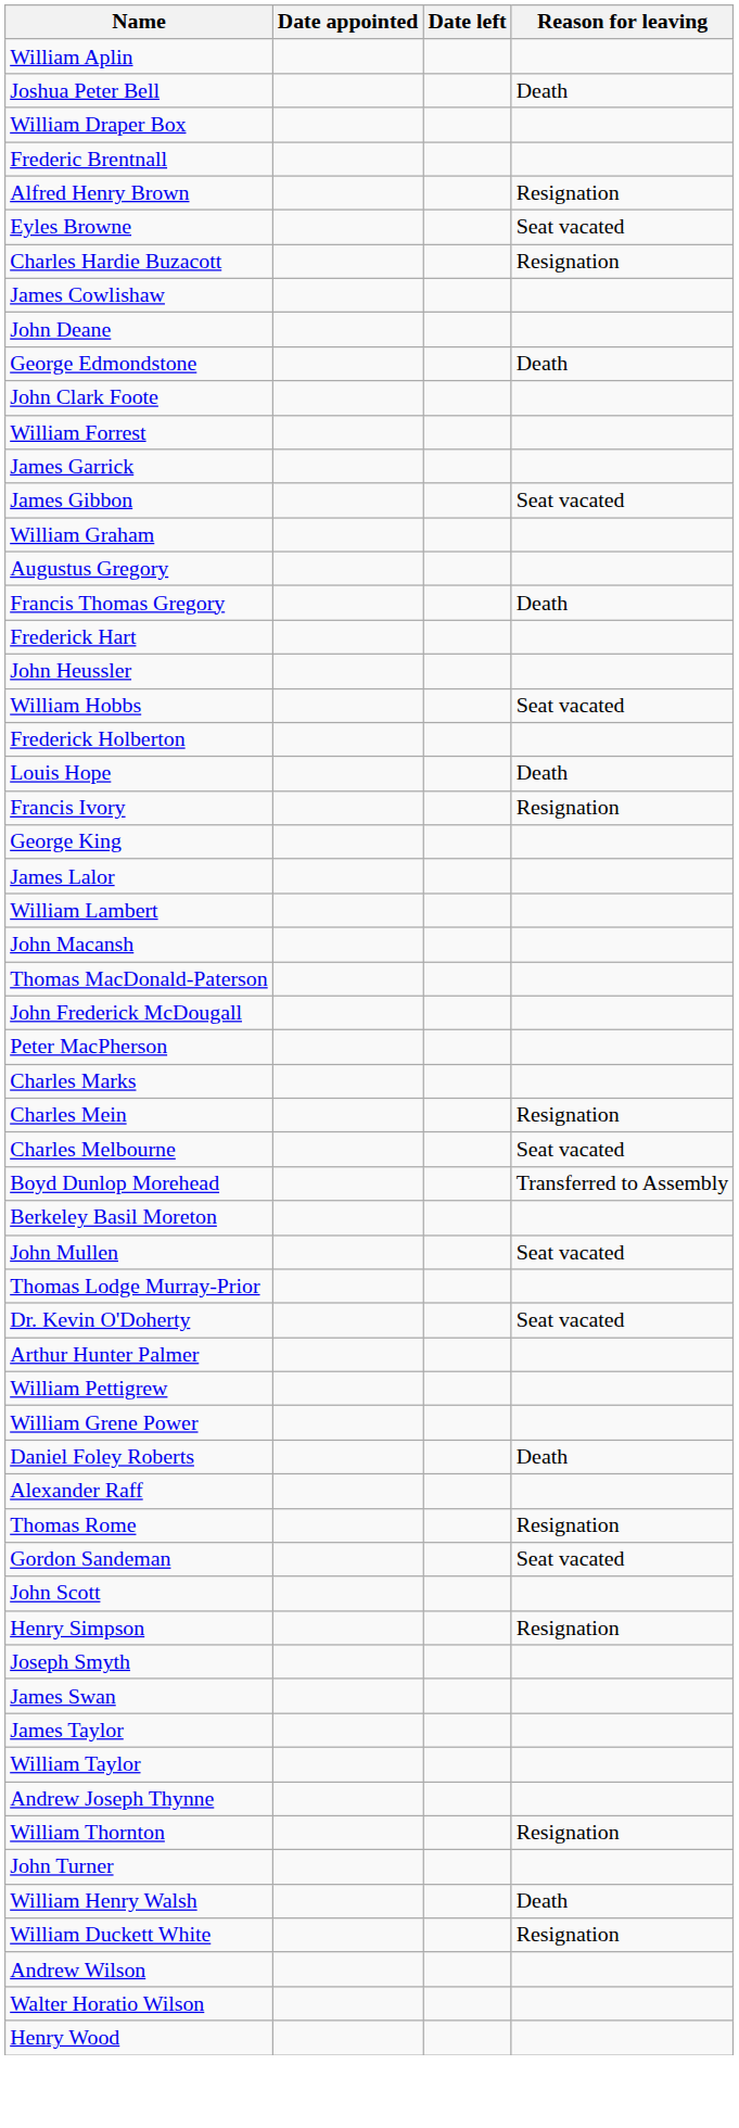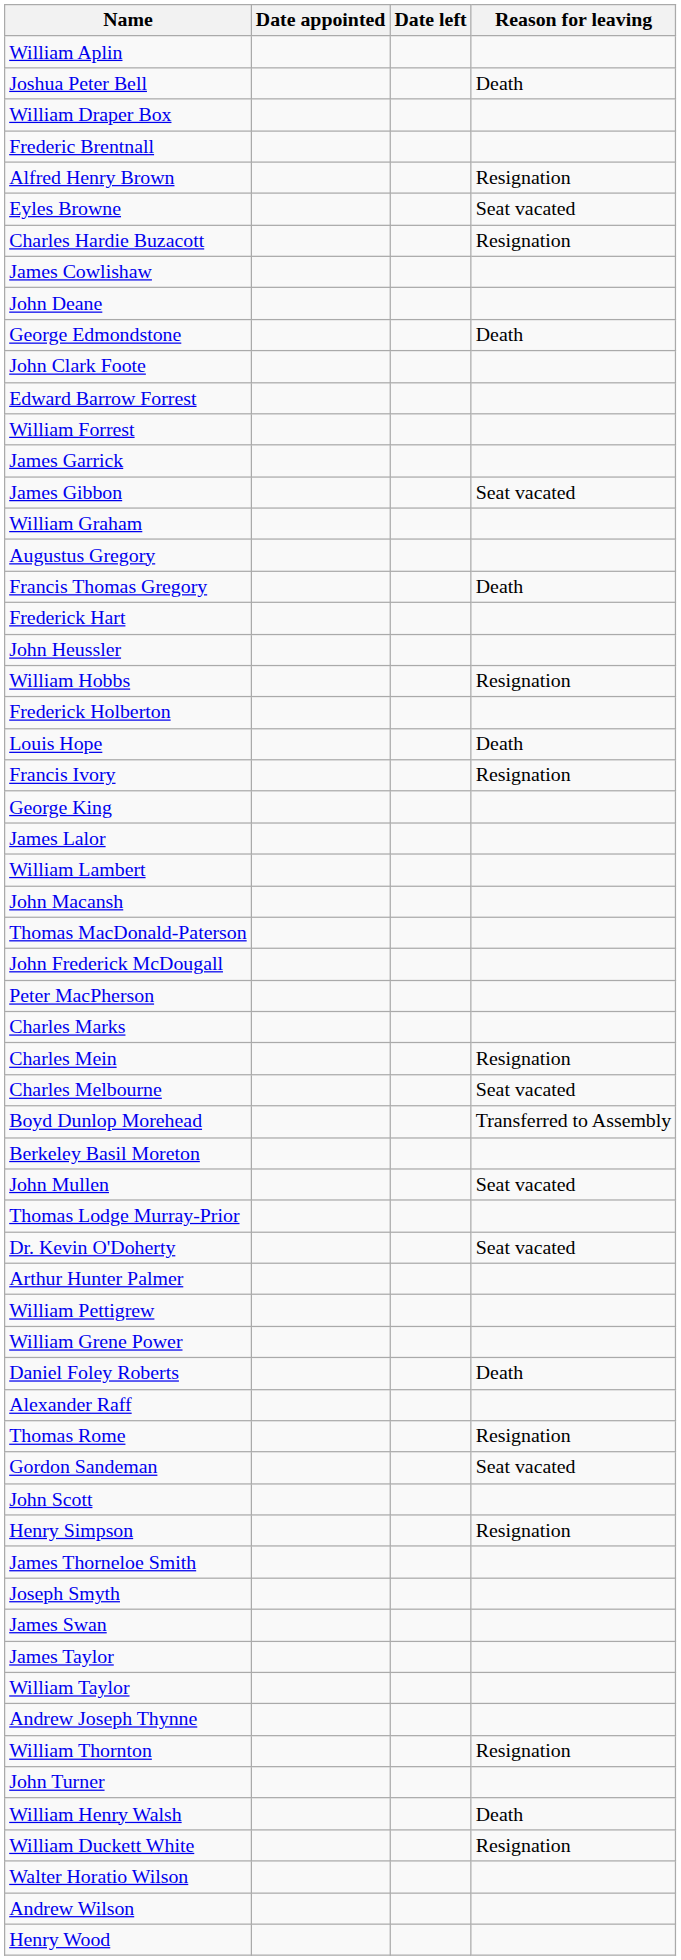+ row: Edward Barrow Forrest
William Hobbs | Reason for leaving: Seat vacated -> Resignation
+ row: James Thorneloe Smith
rows swapped: Andrew Wilson <-> Walter Horatio Wilson
